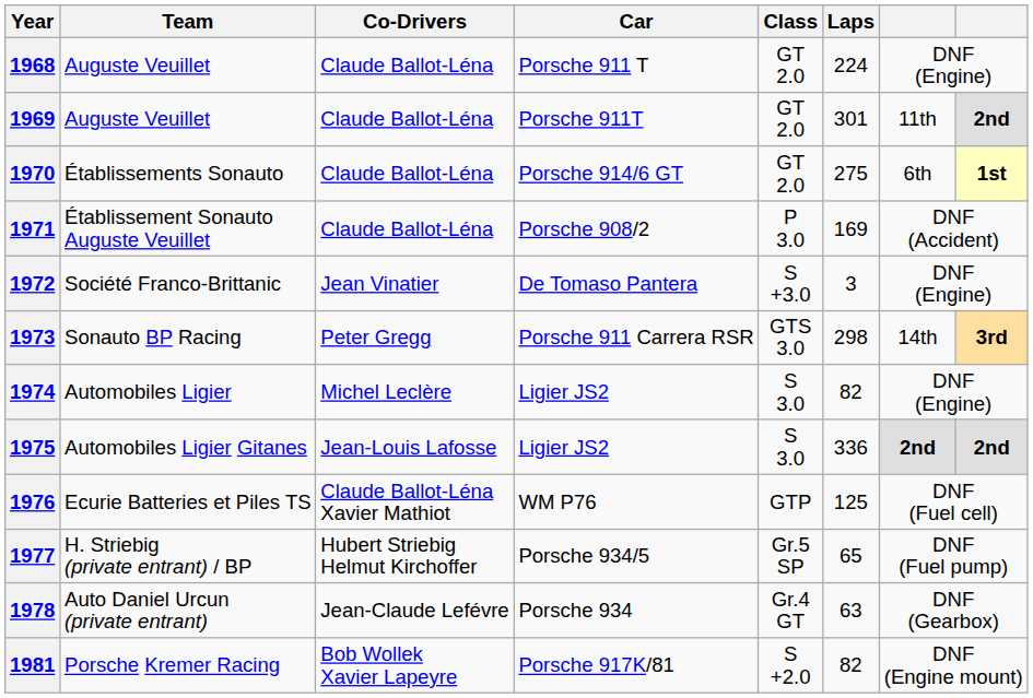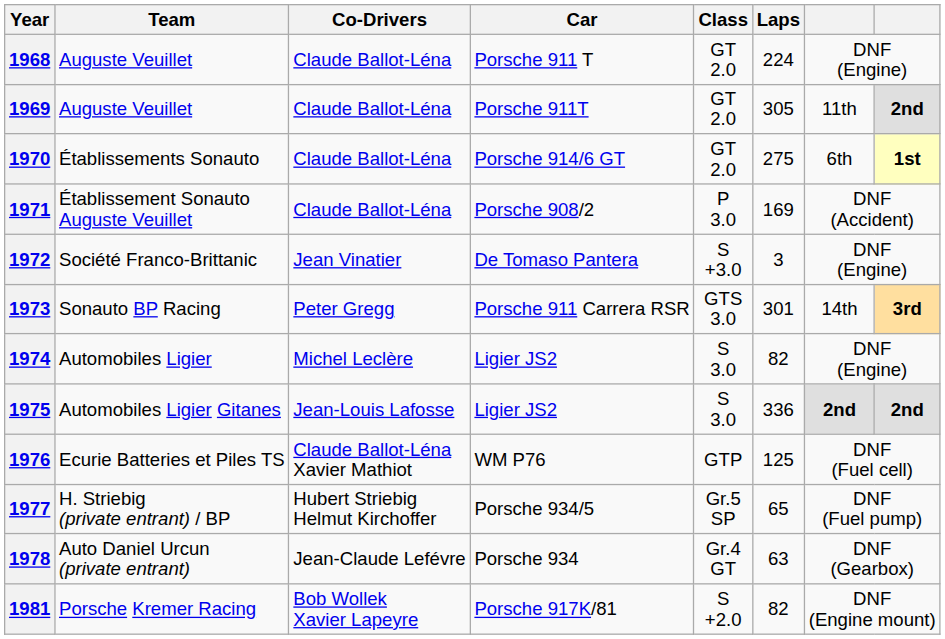1969 | Laps: 301 -> 305
1973 | Laps: 298 -> 301
